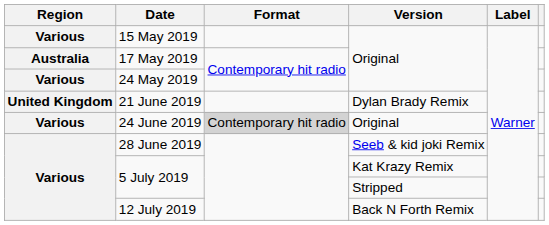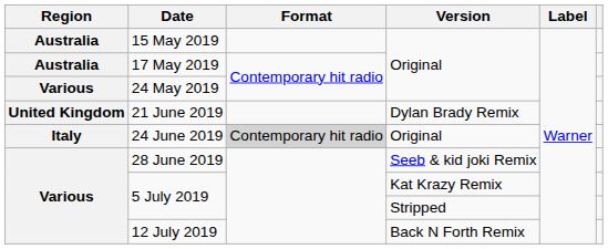15 May 2019 | Region: Various -> Australia
24 June 2019 | Region: Various -> Italy
